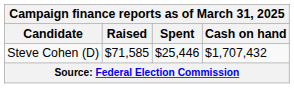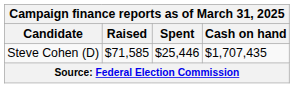Steve Cohen (D) | Cash on hand: $1,707,432 -> $1,707,435
